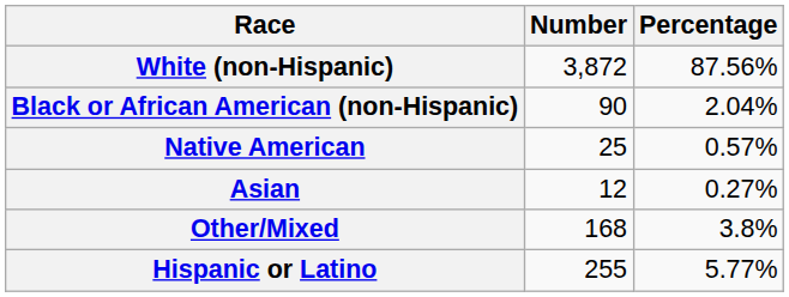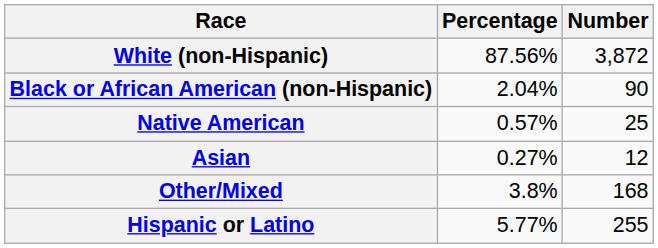columns swapped: Number <-> Percentage
